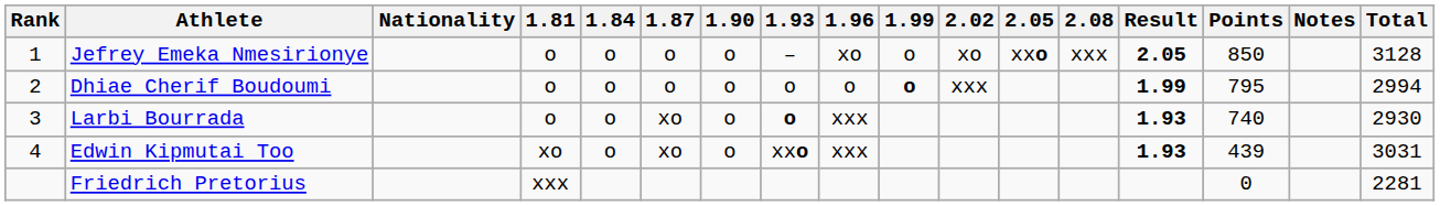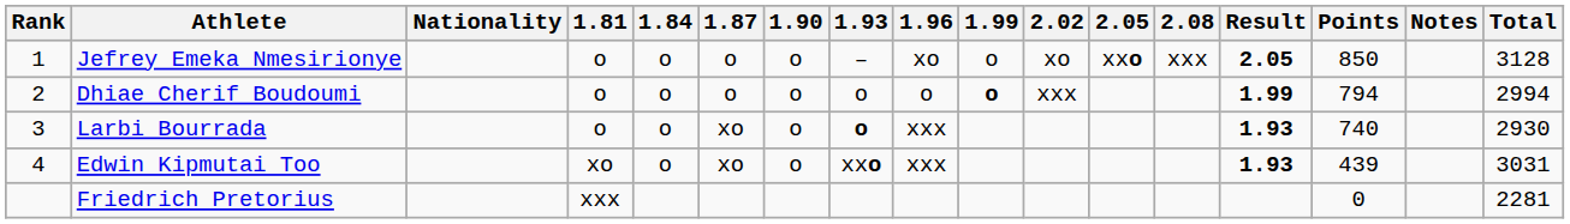Dhiae Cherif Boudoumi | Points: 795 -> 794
